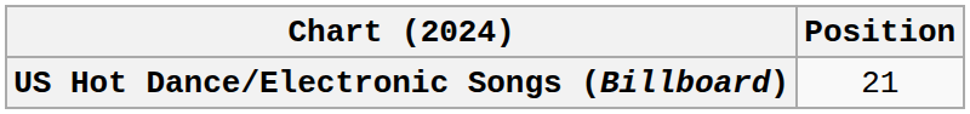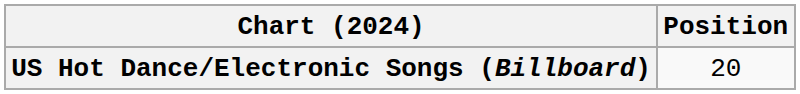US Hot Dance/Electronic Songs (Billboard) | Position: 21 -> 20
